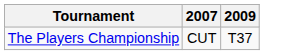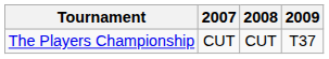+ column: 2008 | CUT
